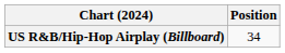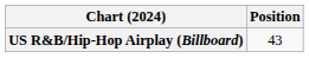US R&B/Hip-Hop Airplay (Billboard) | Position: 34 -> 43
